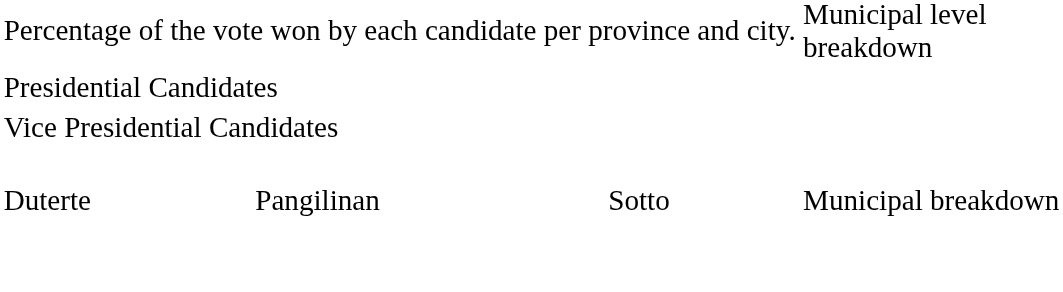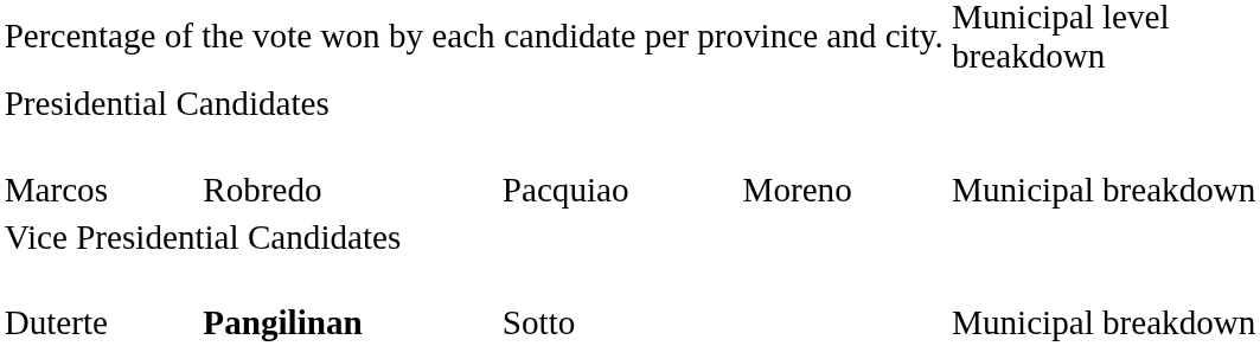+ row: Marcos | Robredo | Pacquiao | Moreno | Municipal breakdown
Duterte | column 2: normal -> bold
